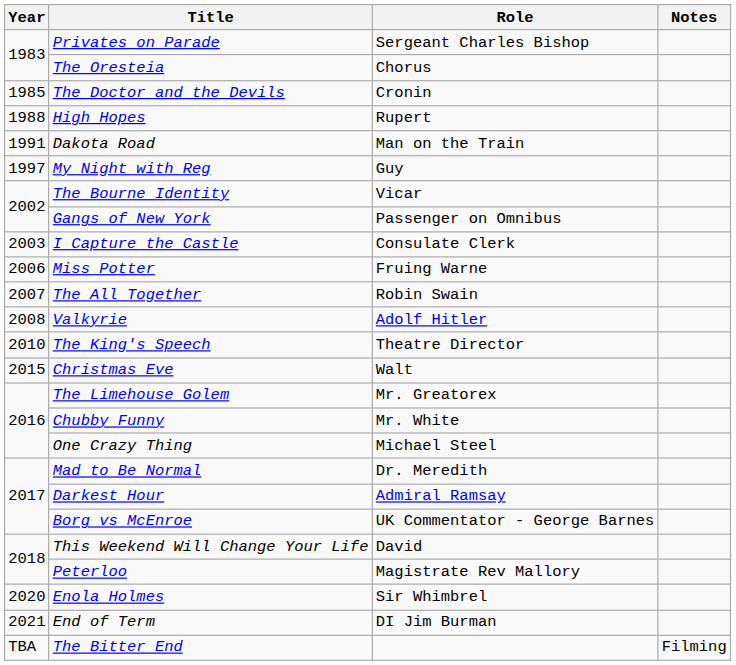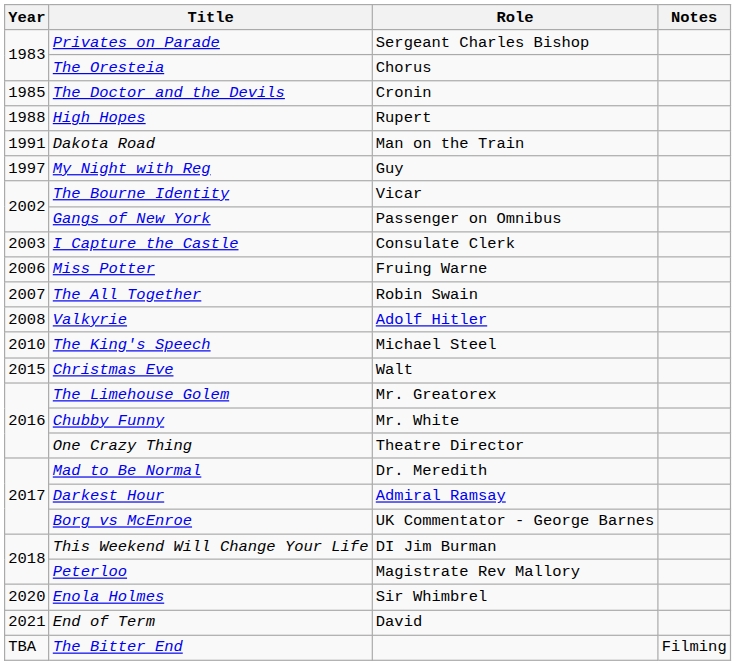The King's Speech | Role: Theatre Director -> Michael Steel
One Crazy Thing | Role: Michael Steel -> Theatre Director
This Weekend Will Change Your Life | Role: David -> DI Jim Burman
End of Term | Role: DI Jim Burman -> David
